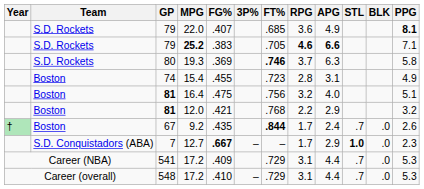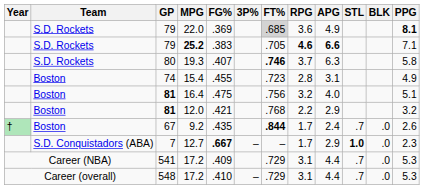22.0 | FG%: .407 -> .369
22.0 | FT%: no background -> lightgrey background
19.3 | FG%: .369 -> .407
